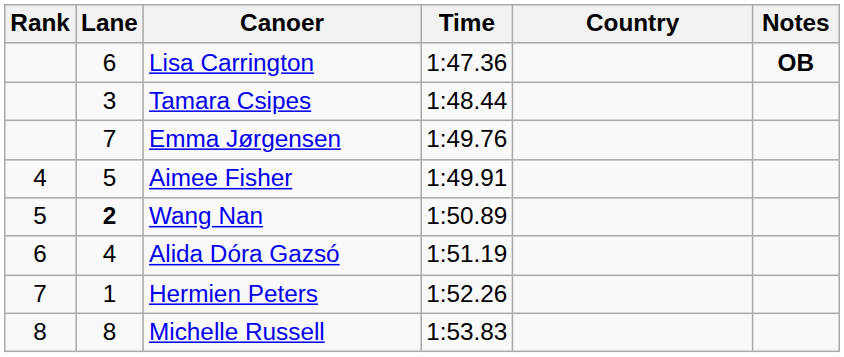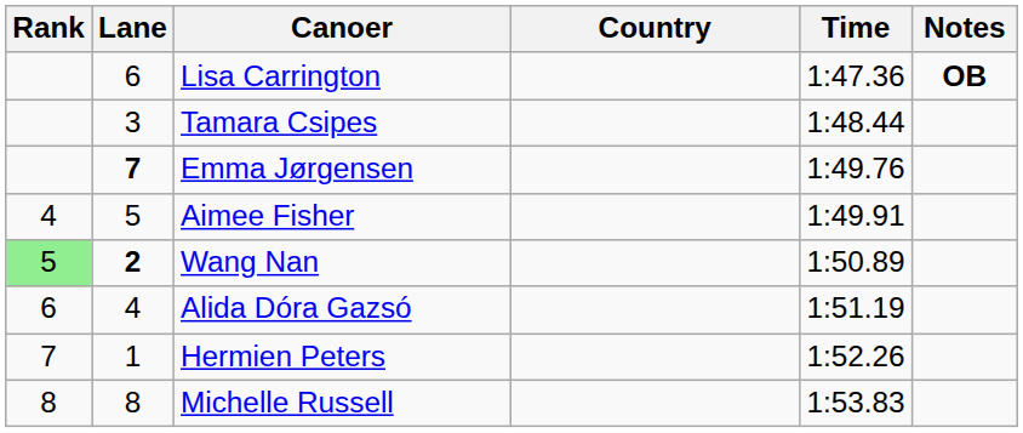columns swapped: Country <-> Time
Emma Jørgensen | Lane: normal -> bold
Wang Nan | Rank: no background -> lightgreen background
